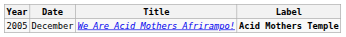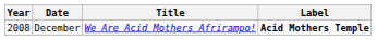December | Year: 2005 -> 2008
